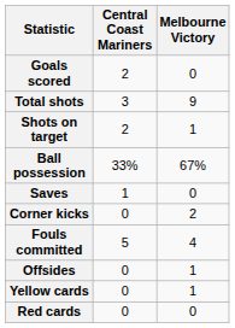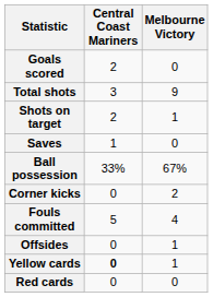rows swapped: Saves <-> Ball possession
Yellow cards | Central Coast Mariners: normal -> bold
